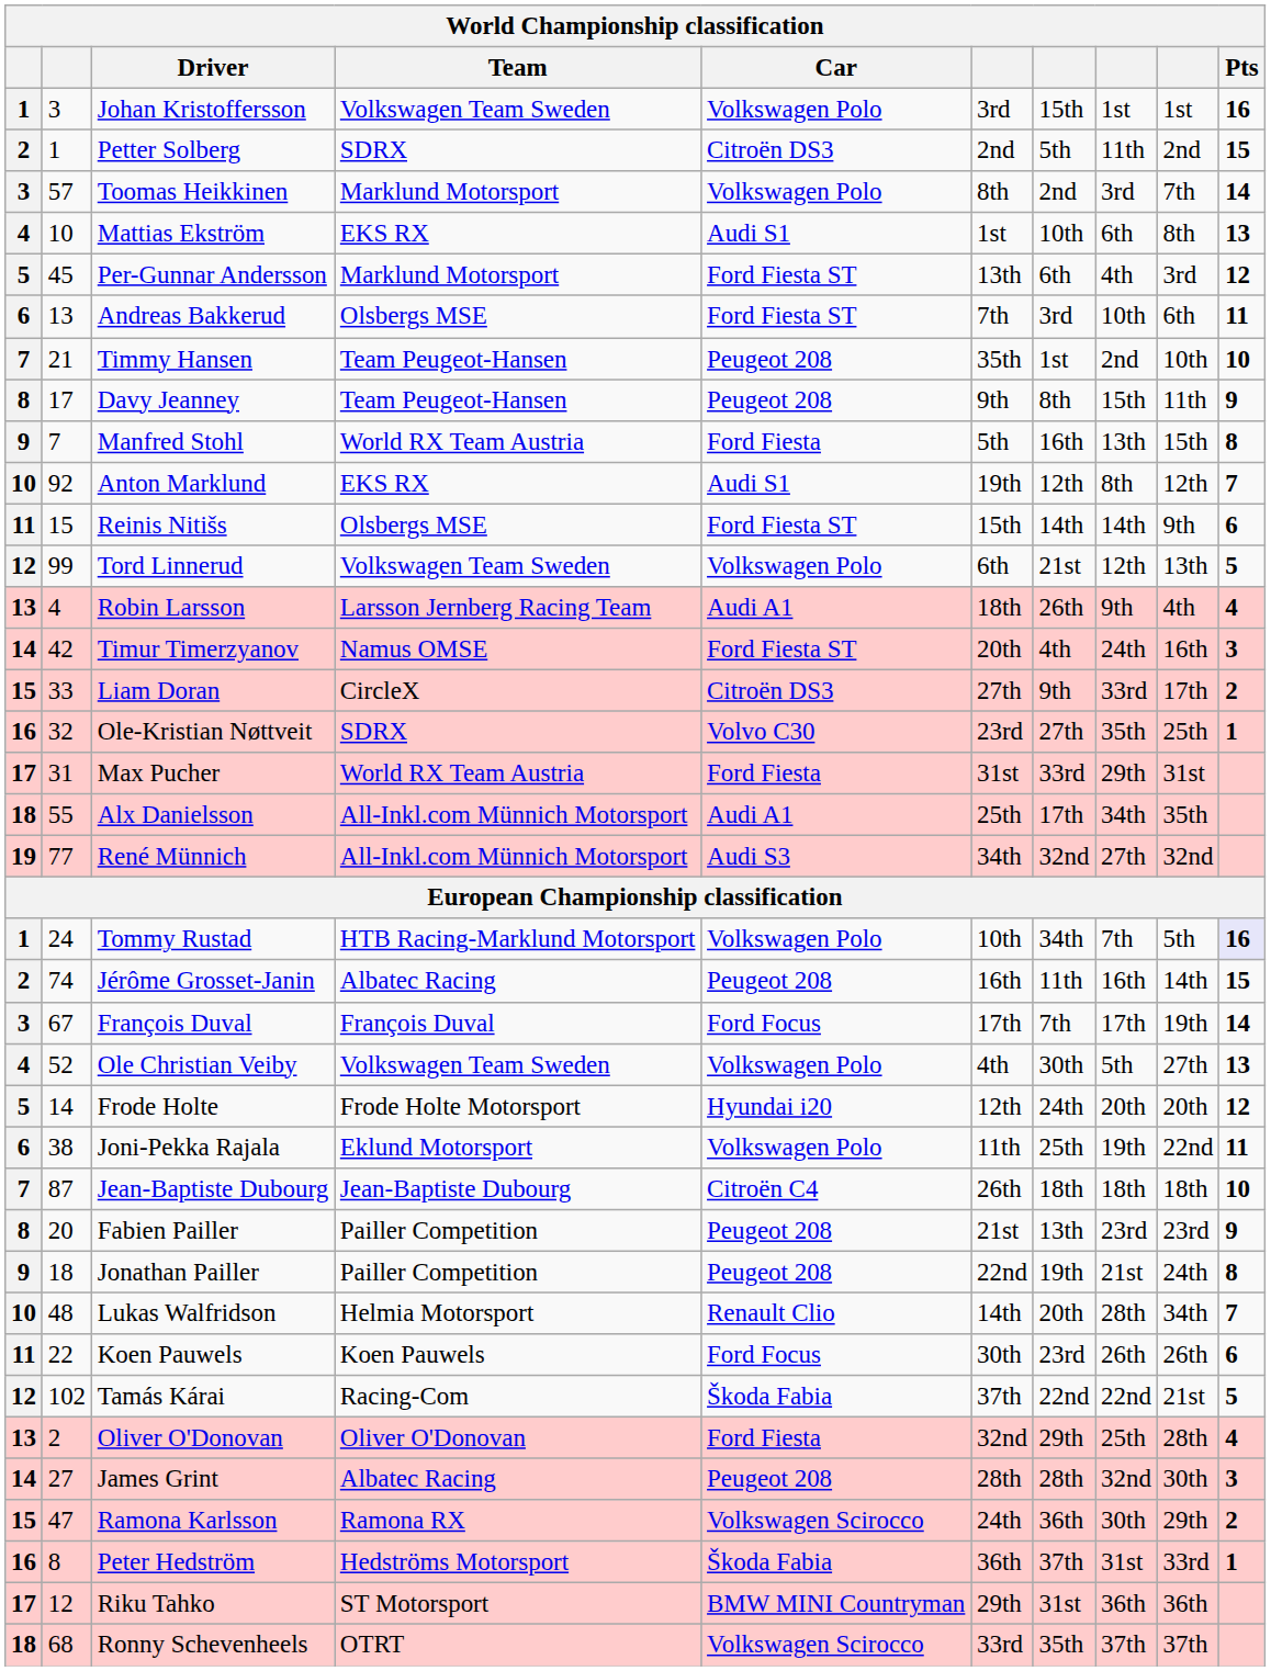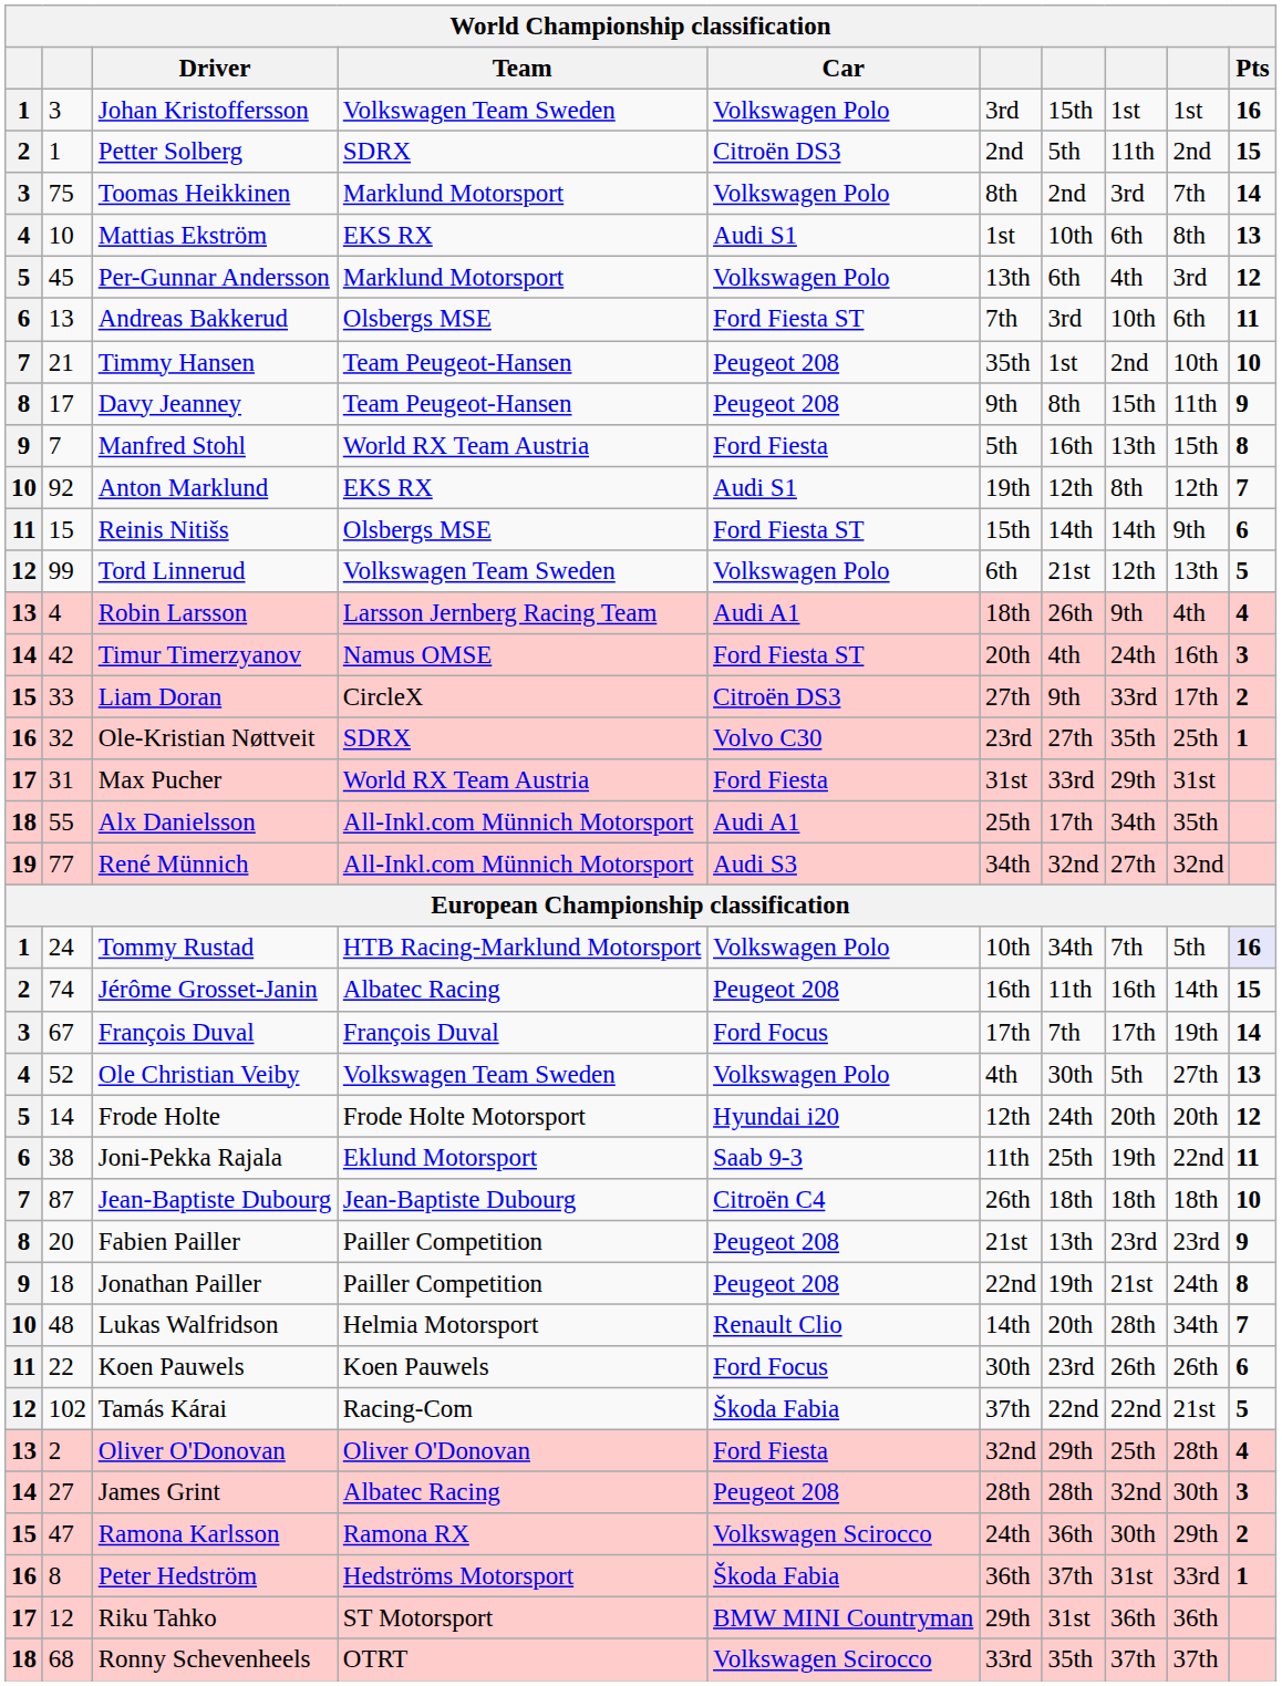Toomas Heikkinen | column 2: 57 -> 75
Per-Gunnar Andersson | Car: Ford Fiesta ST -> Volkswagen Polo
Joni-Pekka Rajala | Car: Volkswagen Polo -> Saab 9-3
